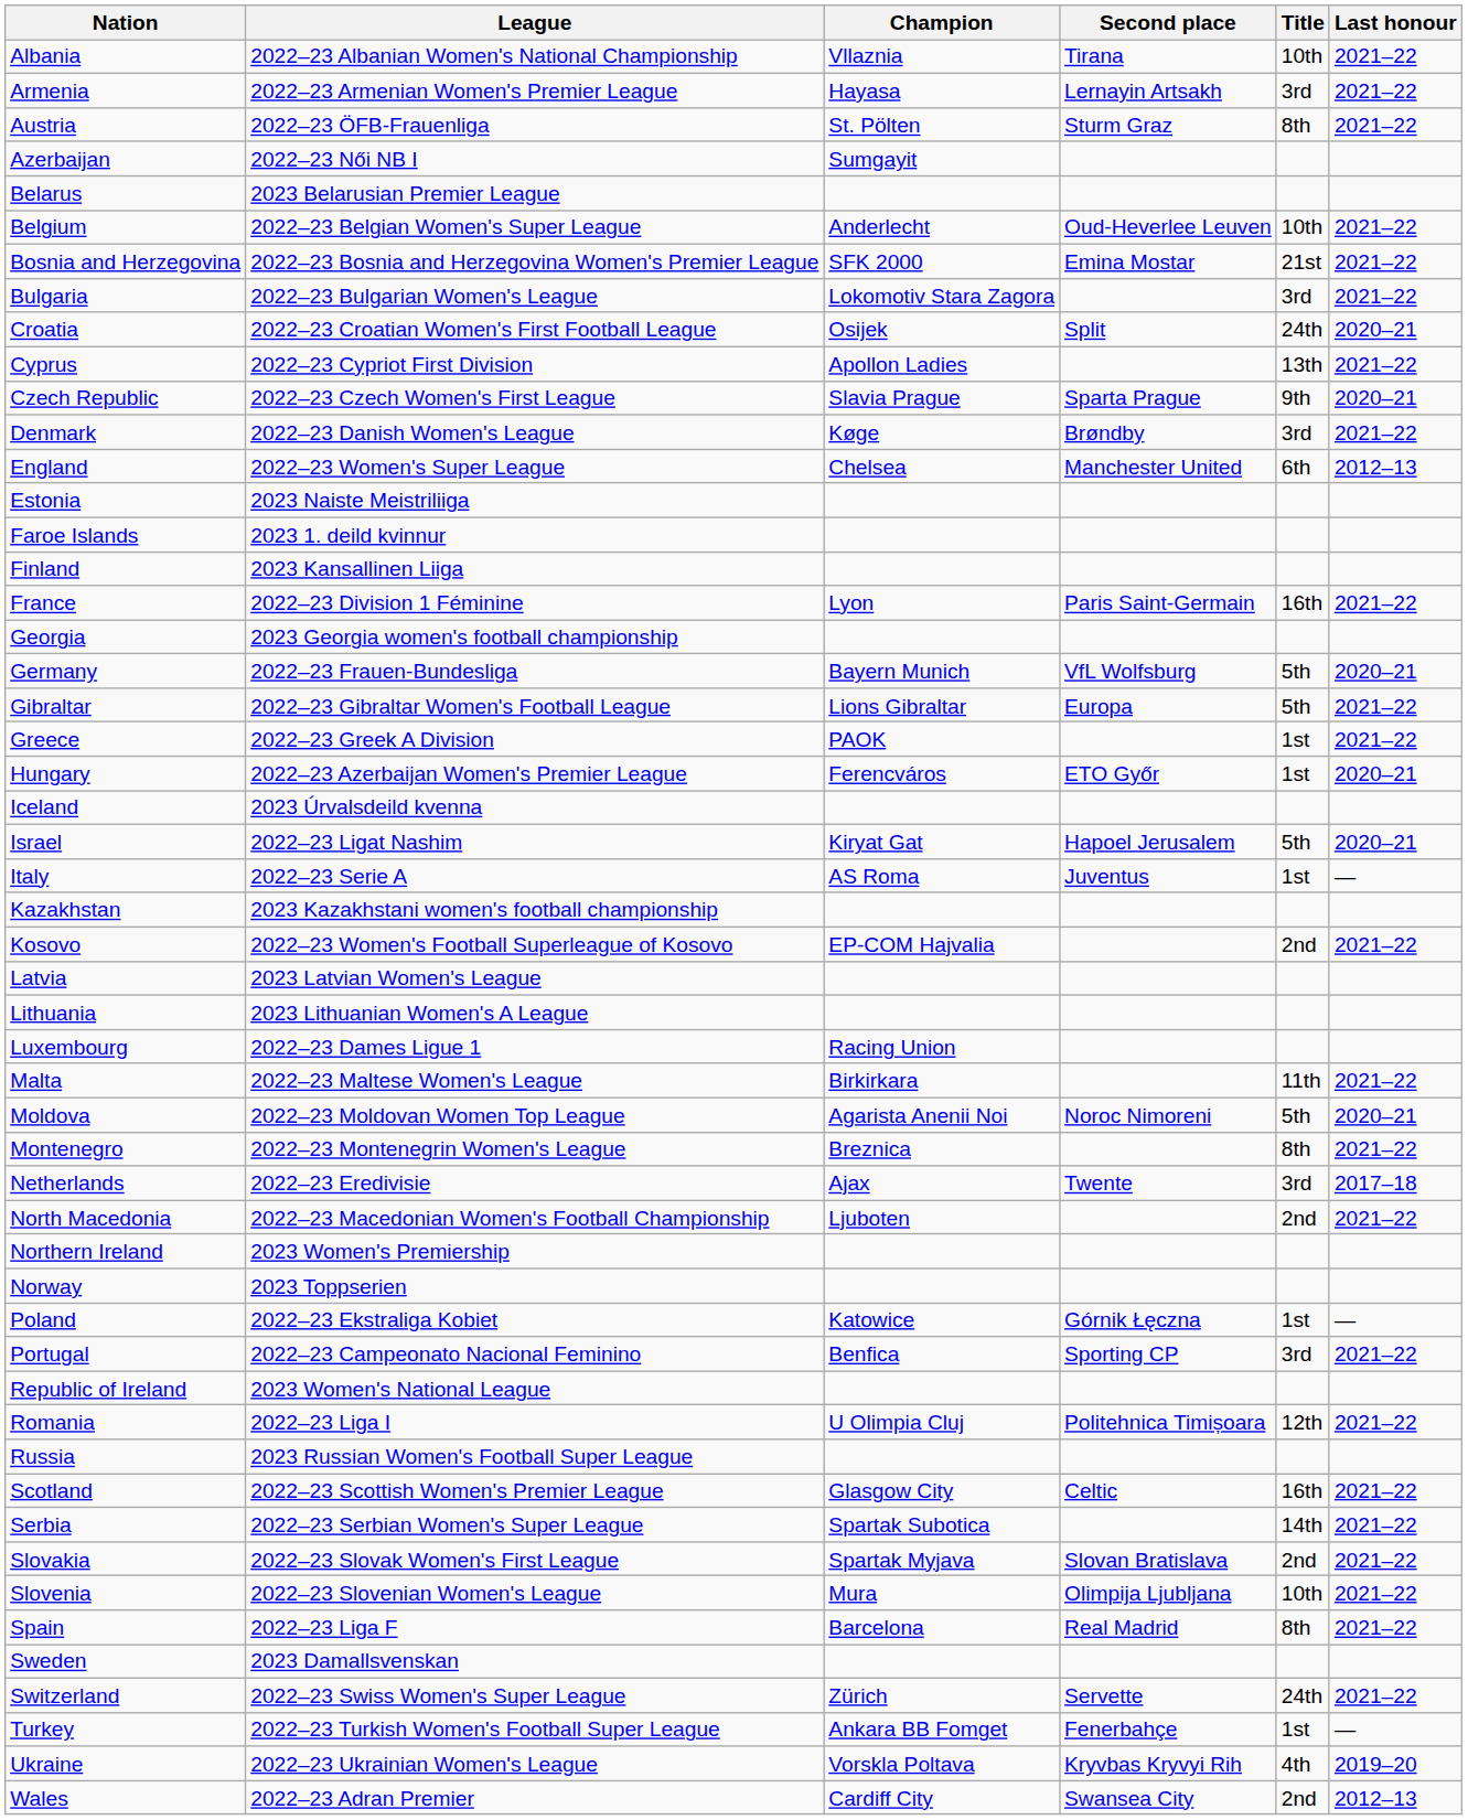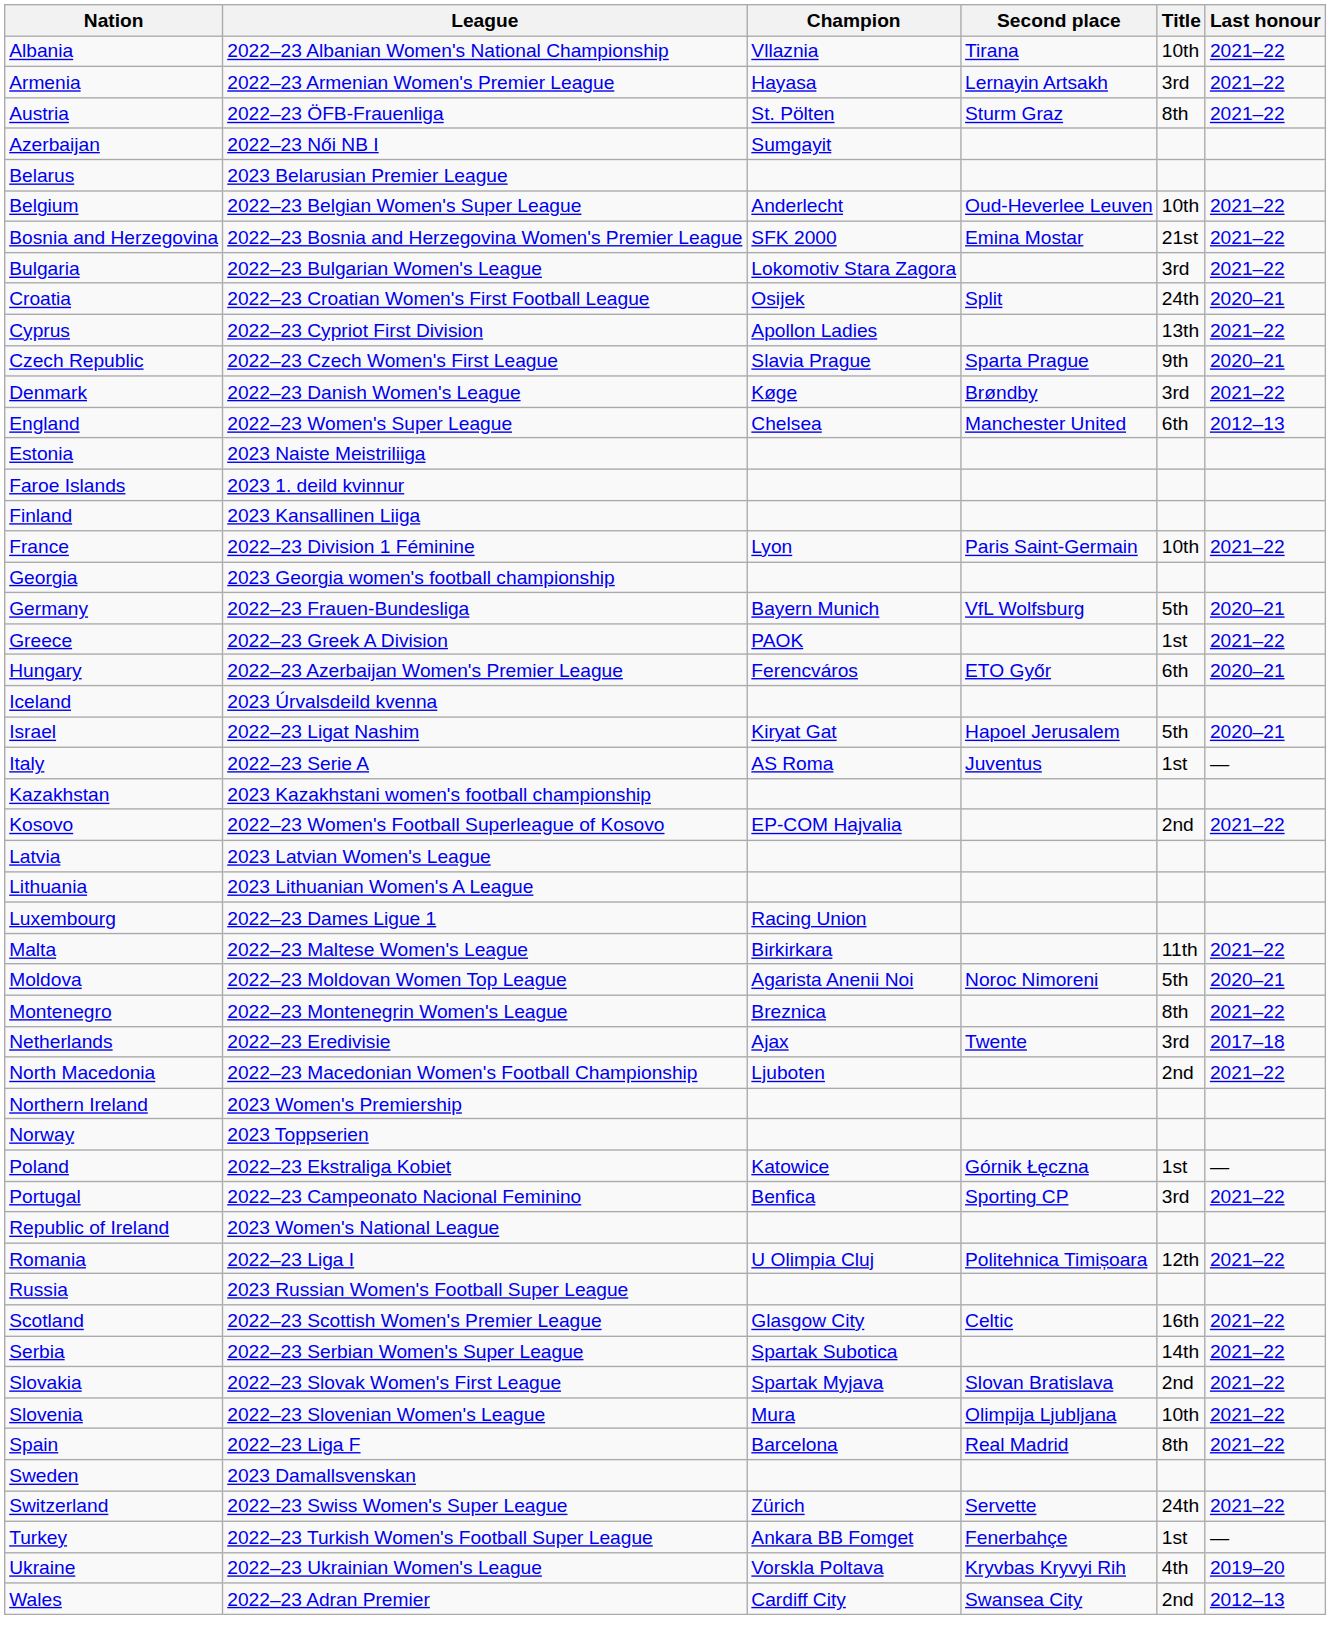France | Title: 16th -> 10th
- row: Gibraltar | 2022–23 Gibraltar Women's Football League | Lions Gibraltar | Europa | 5th | 2021–22
Hungary | Title: 1st -> 6th
